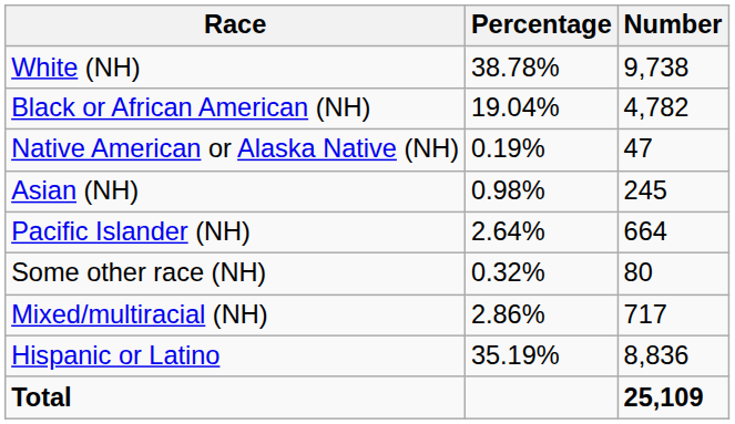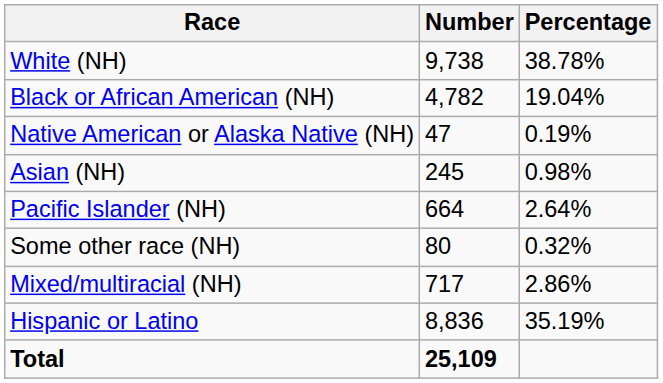columns swapped: Number <-> Percentage
